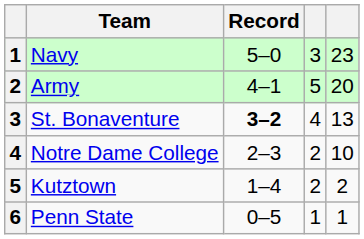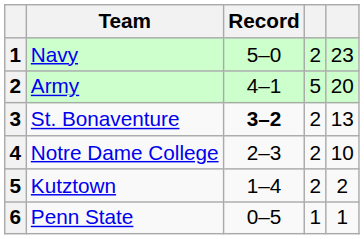Navy | column 4: 3 -> 2
St. Bonaventure | column 4: 4 -> 2
